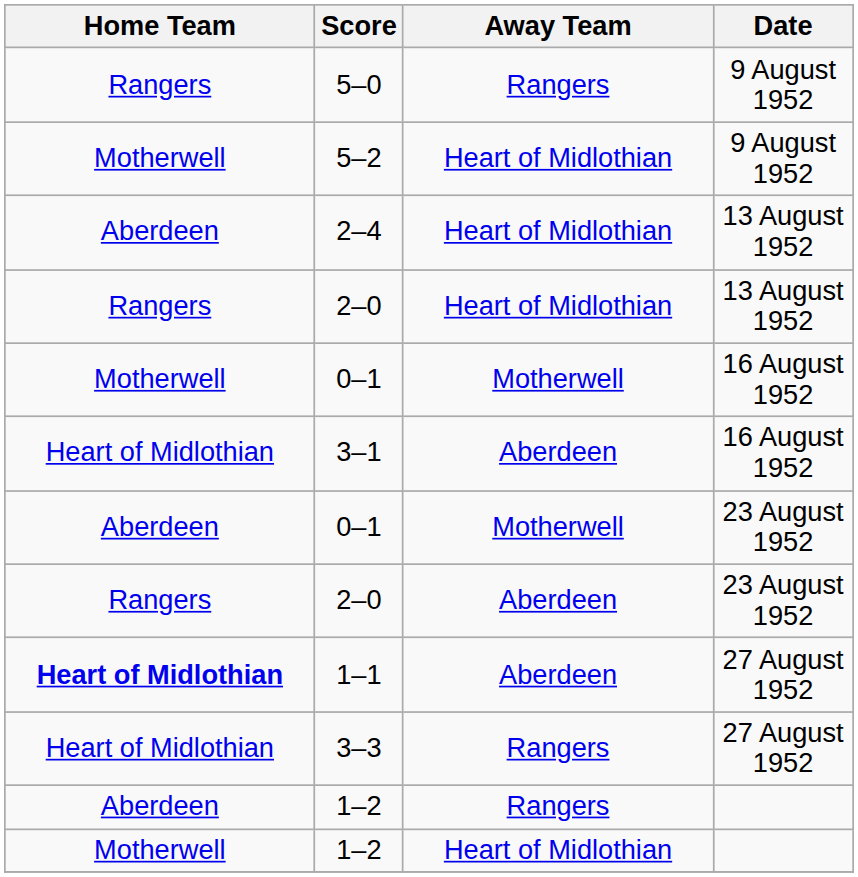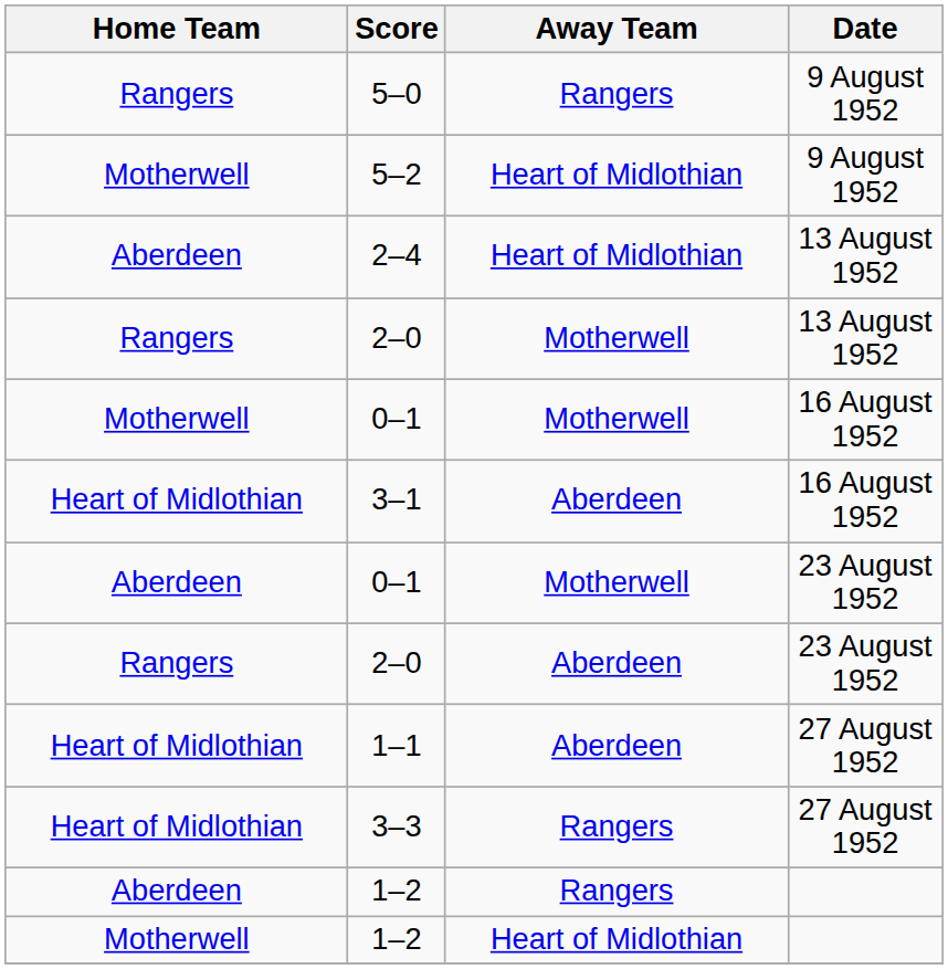2–0 / 13 August 1952 | Away Team: Heart of Midlothian -> Motherwell
1–1 | Home Team: bold -> normal
